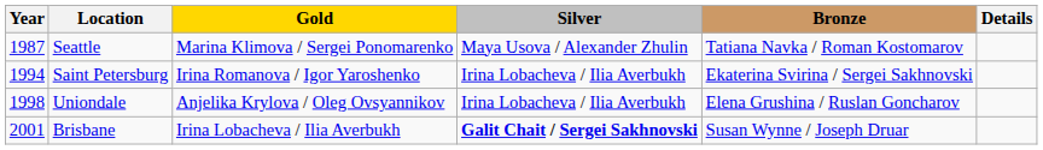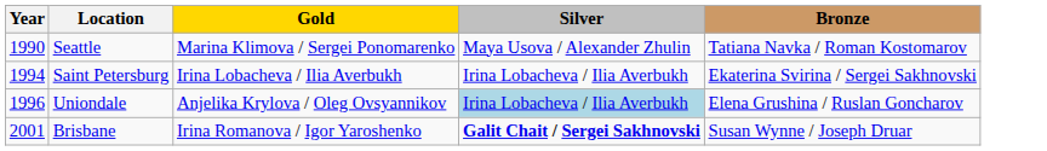- column: Details
Seattle | Year: 1987 -> 1990
Saint Petersburg | Gold: Irina Romanova / Igor Yaroshenko -> Irina Lobacheva / Ilia Averbukh
Uniondale | Year: 1998 -> 1996
Uniondale | Silver: no background -> lightblue background
Brisbane | Gold: Irina Lobacheva / Ilia Averbukh -> Irina Romanova / Igor Yaroshenko
